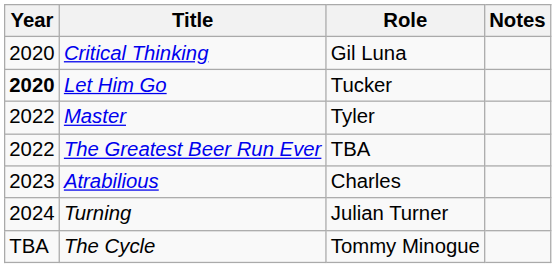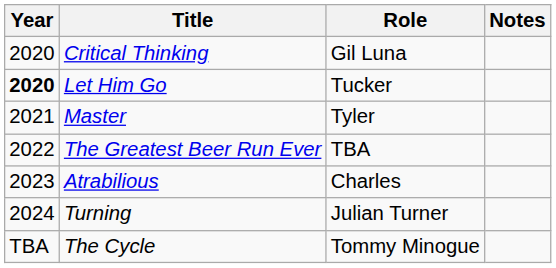Master | Year: 2022 -> 2021
